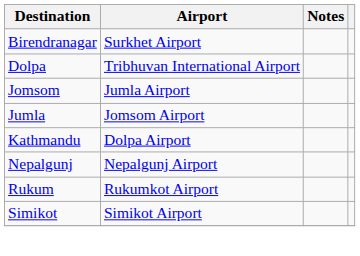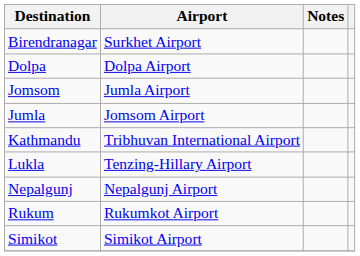Dolpa | Airport: Tribhuvan International Airport -> Dolpa Airport
Kathmandu | Airport: Dolpa Airport -> Tribhuvan International Airport
+ row: Lukla | Tenzing-Hillary Airport
